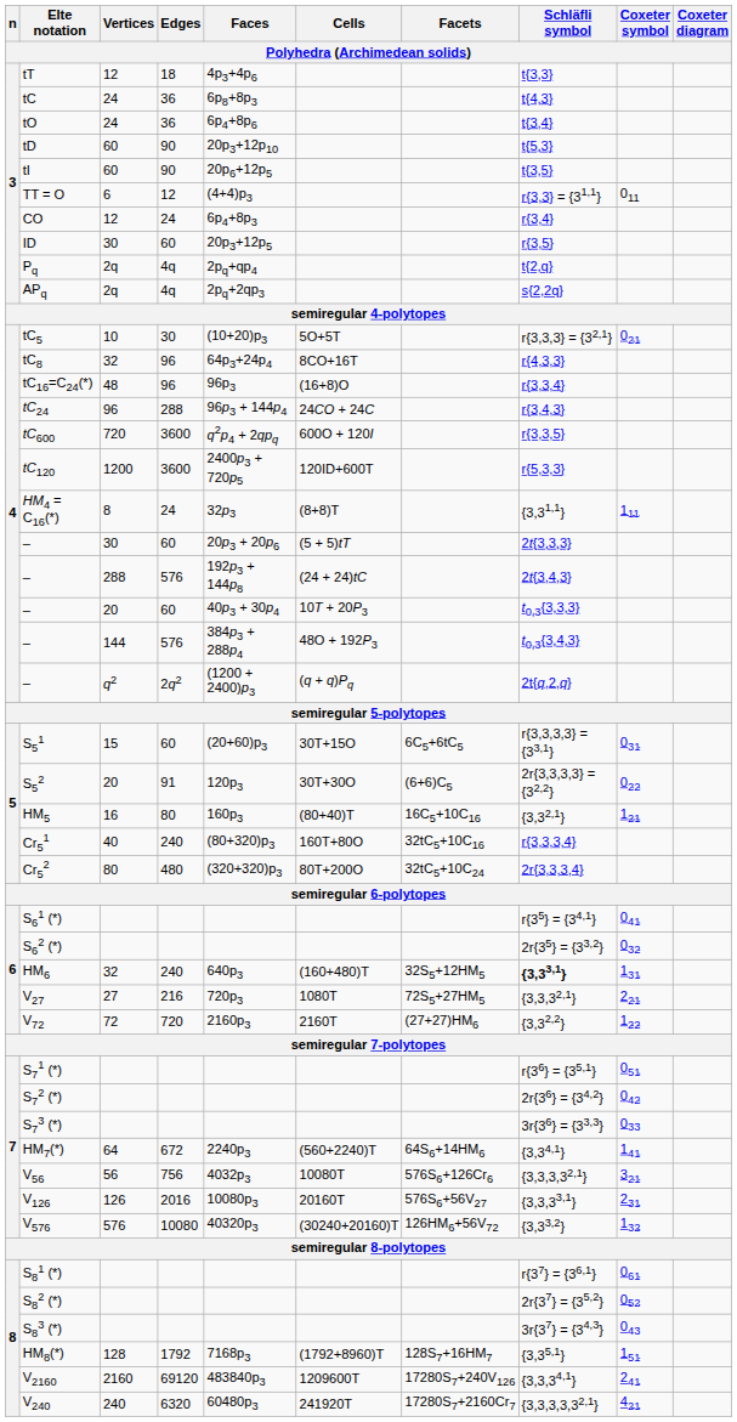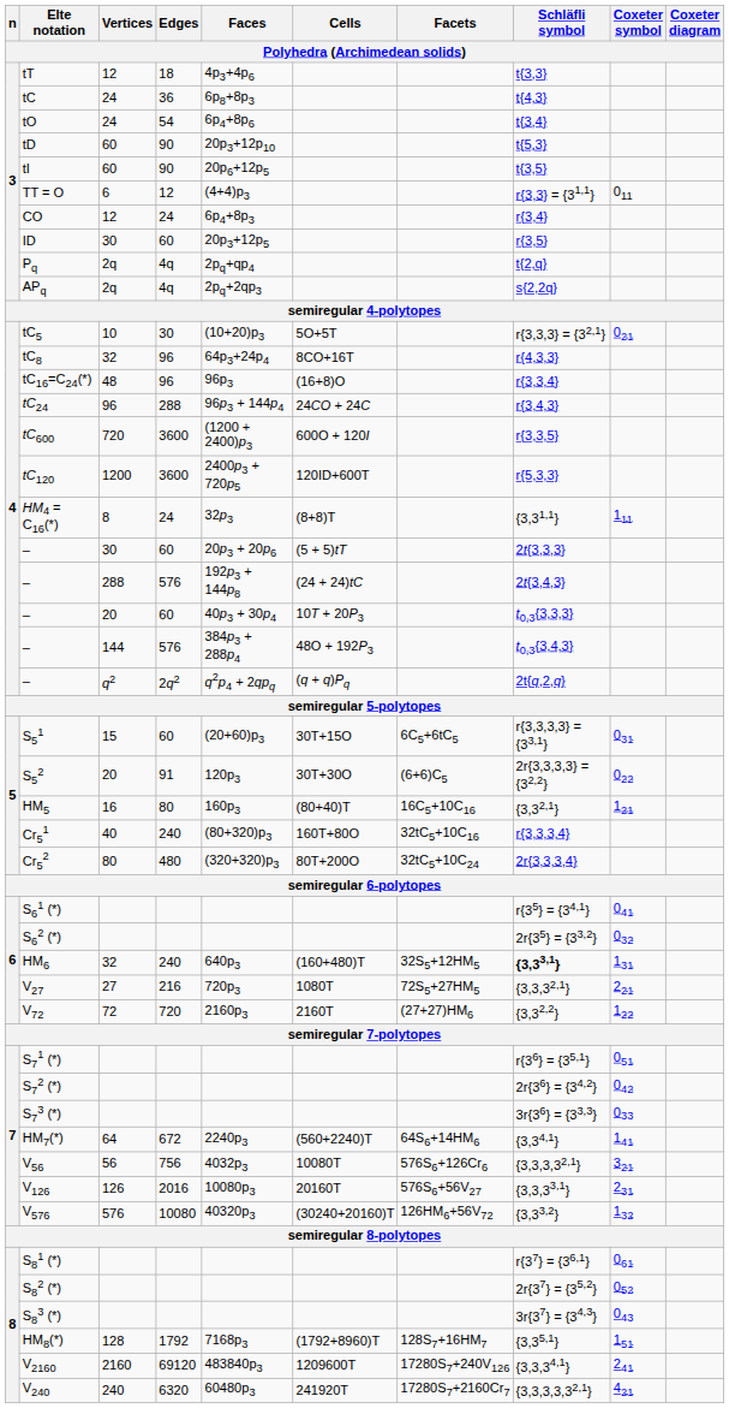tO | Edges: 36 -> 54
tC600 | Faces: q2p4 + 2qpq -> (1200 + 2400)p3
– / q2 | Faces: (1200 + 2400)p3 -> q2p4 + 2qpq
